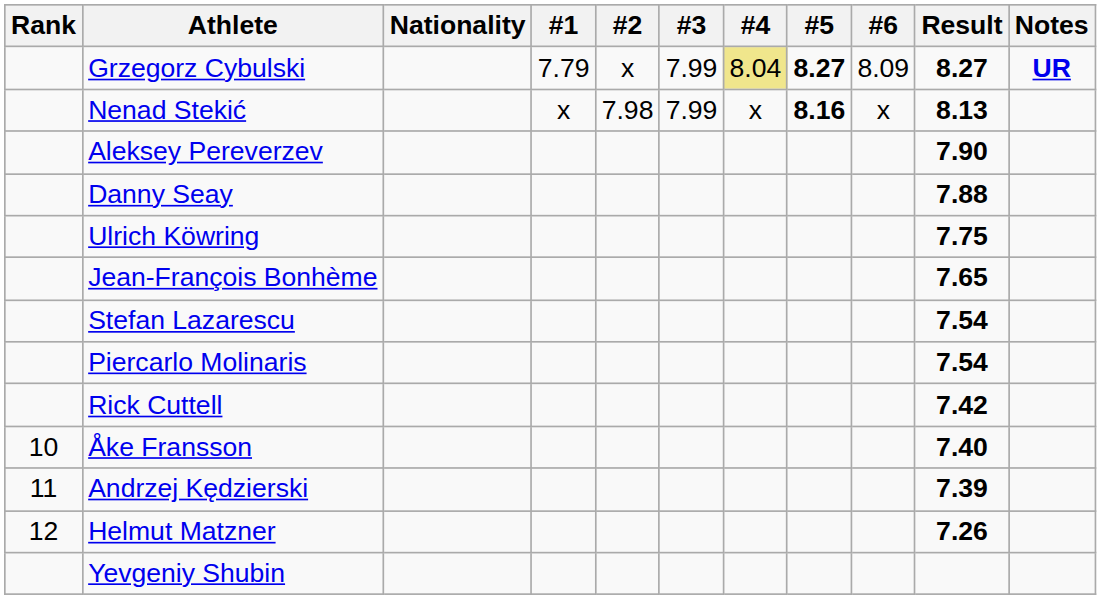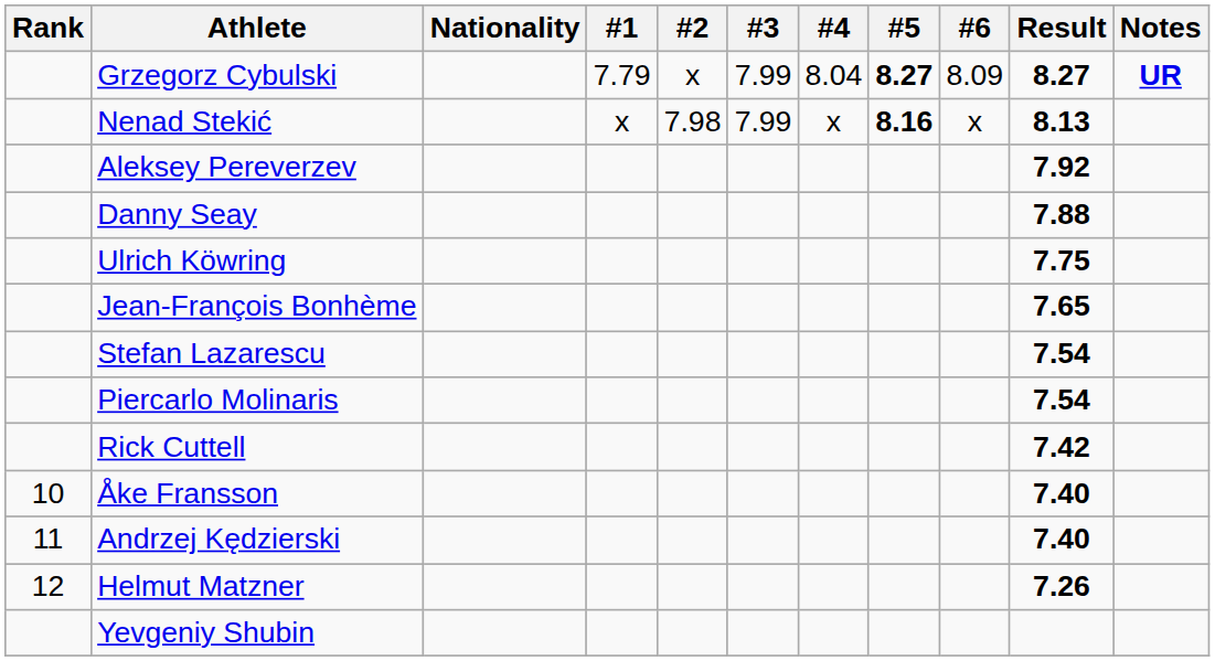Grzegorz Cybulski | #4: khaki background -> no background
Aleksey Pereverzev | Result: 7.90 -> 7.92
Andrzej Kędzierski | Result: 7.39 -> 7.40
